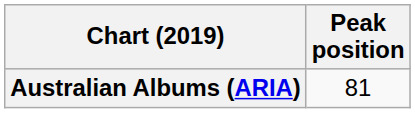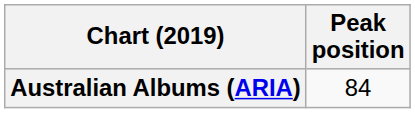Australian Albums (ARIA) | Peak position: 81 -> 84
